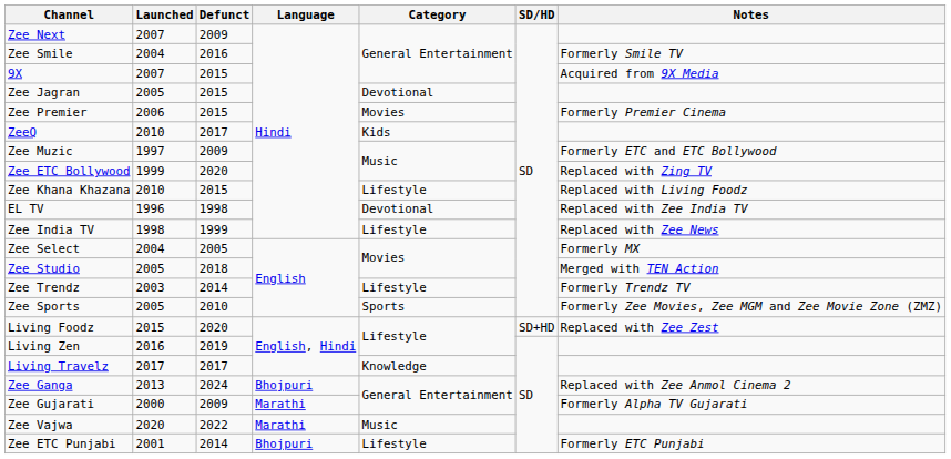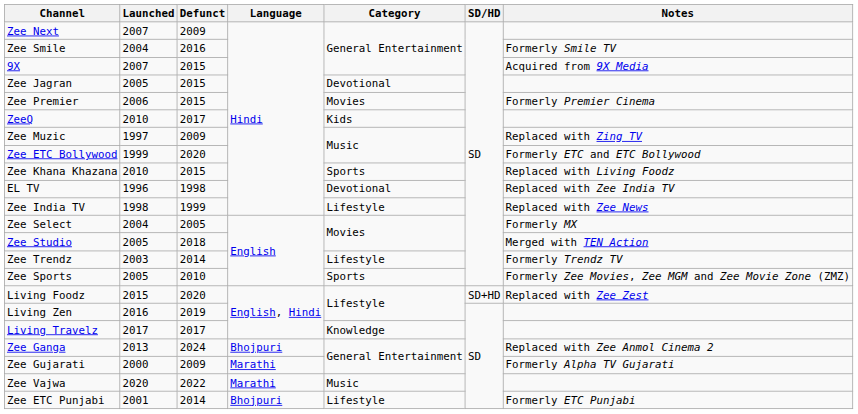Zee Muzic | Notes: Formerly ETC and ETC Bollywood -> Replaced with Zing TV
Zee ETC Bollywood | Notes: Replaced with Zing TV -> Formerly ETC and ETC Bollywood
Zee Khana Khazana | Category: Lifestyle -> Sports
